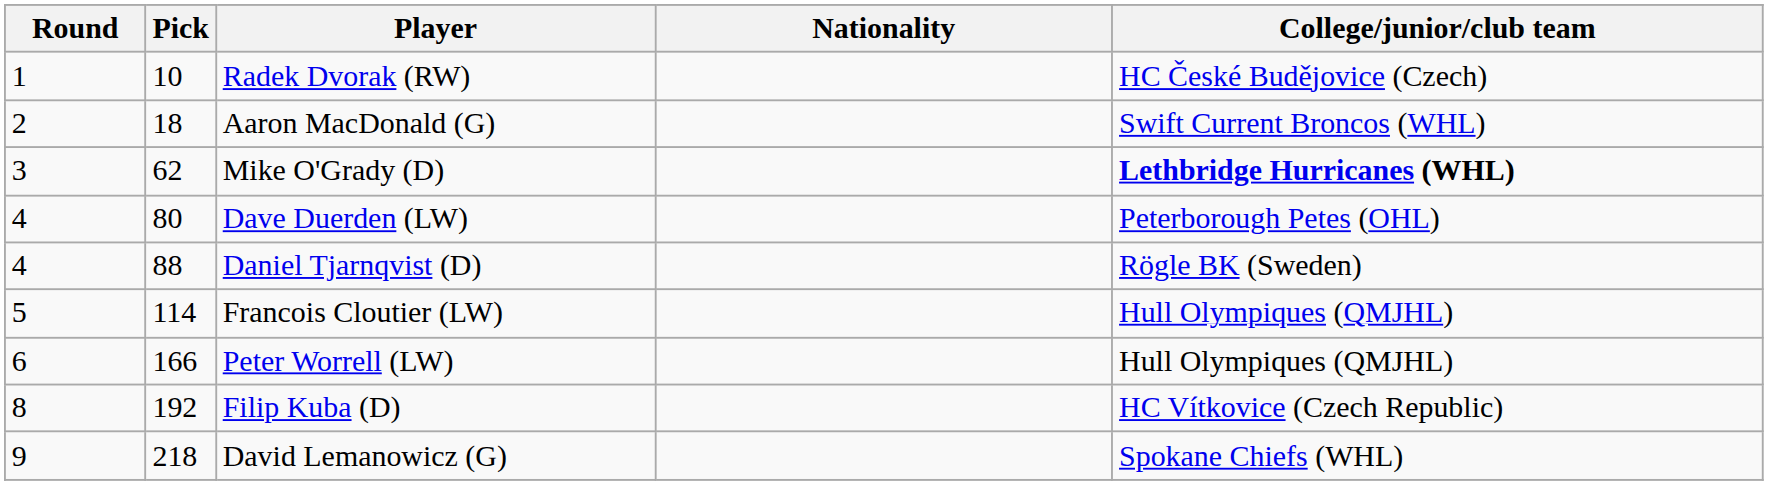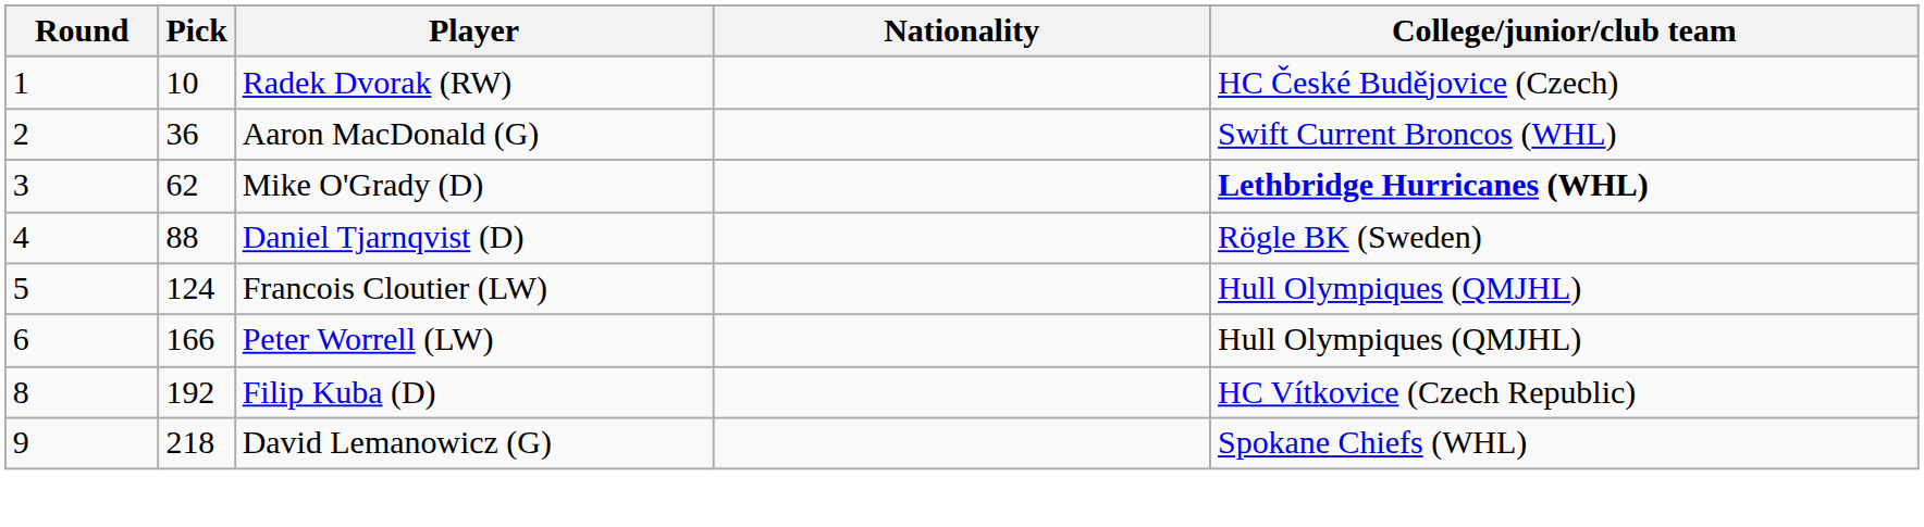Aaron MacDonald (G) | Pick: 18 -> 36
- row: 4 | 80 | Dave Duerden (LW) | Peterborough Petes (OHL)
Francois Cloutier (LW) | Pick: 114 -> 124
